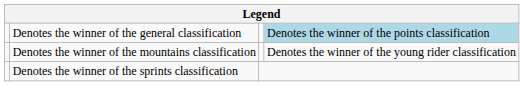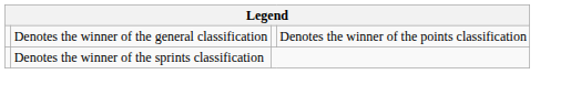Denotes the winner of the general classification | column 4: lightblue background -> no background
- row: Denotes the winner of the mountains classification | Denotes the winner of the young rider classification
